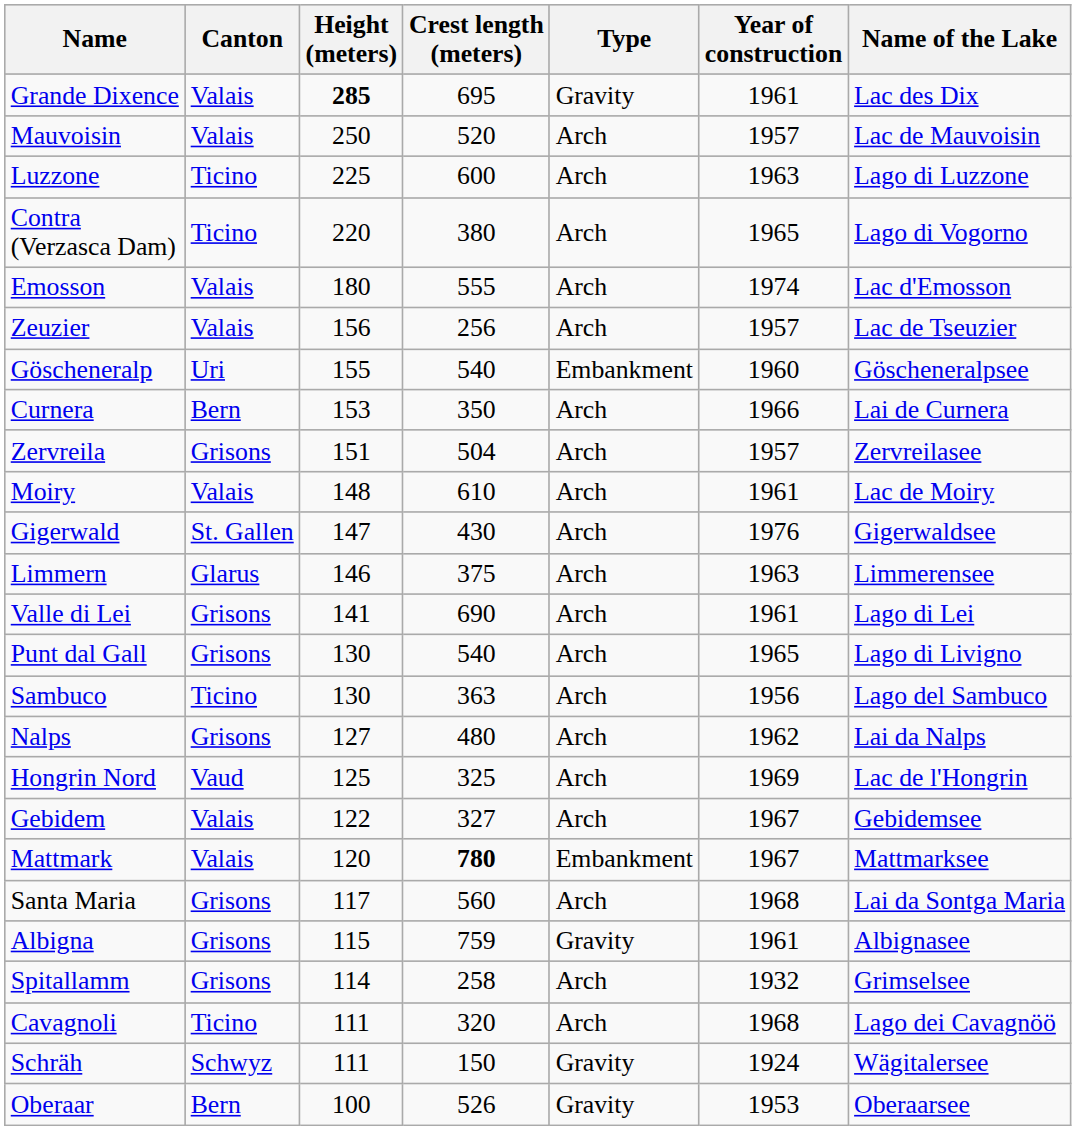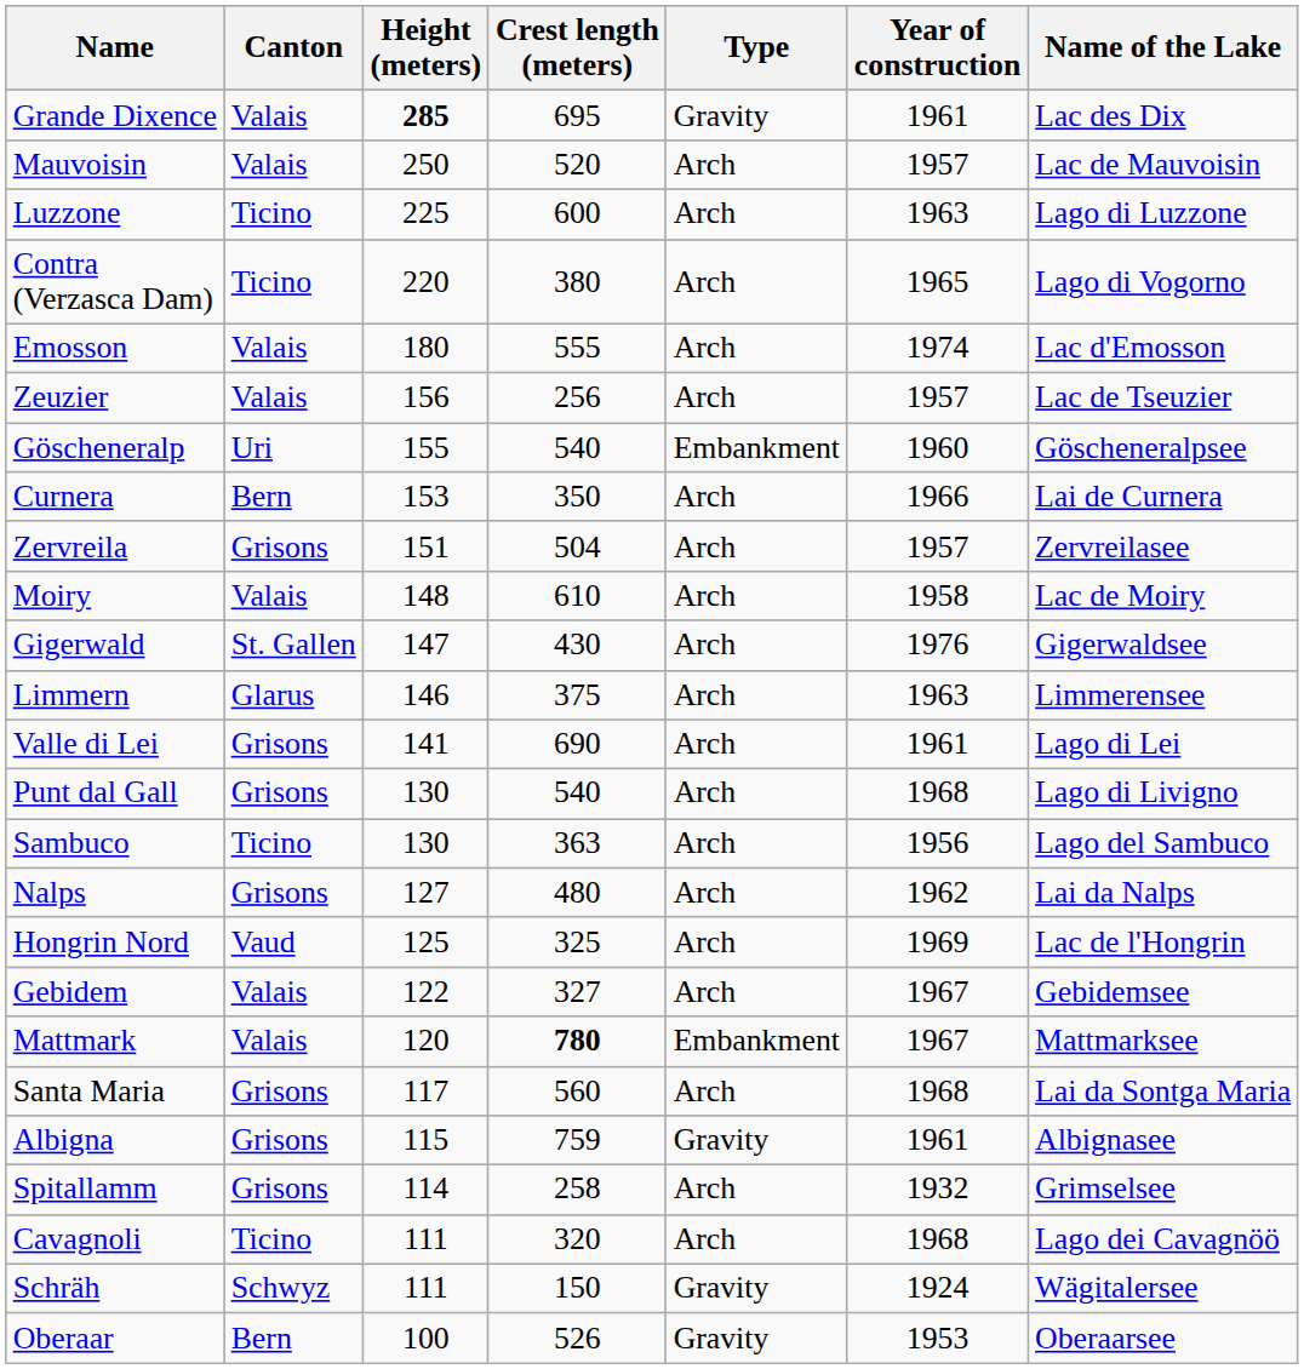Moiry | Year of construction: 1961 -> 1958
Punt dal Gall | Year of construction: 1965 -> 1968
